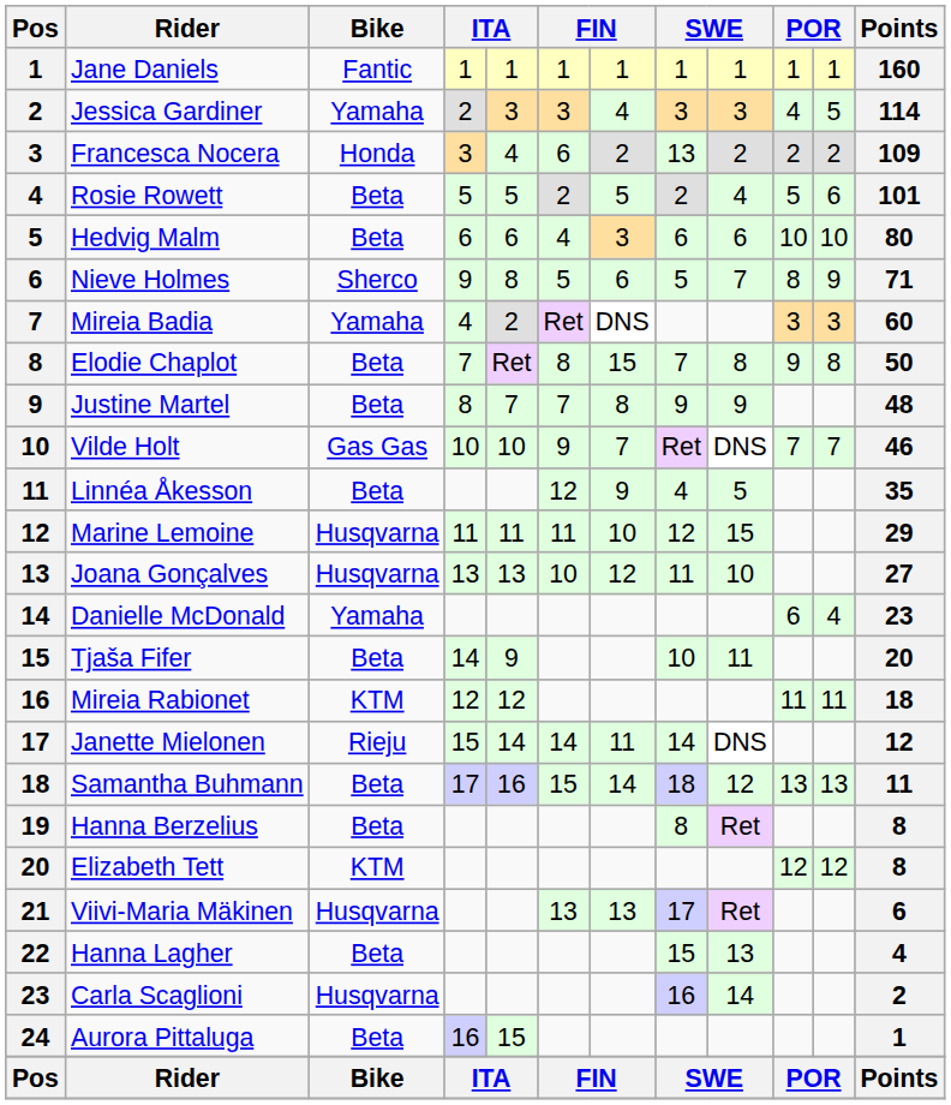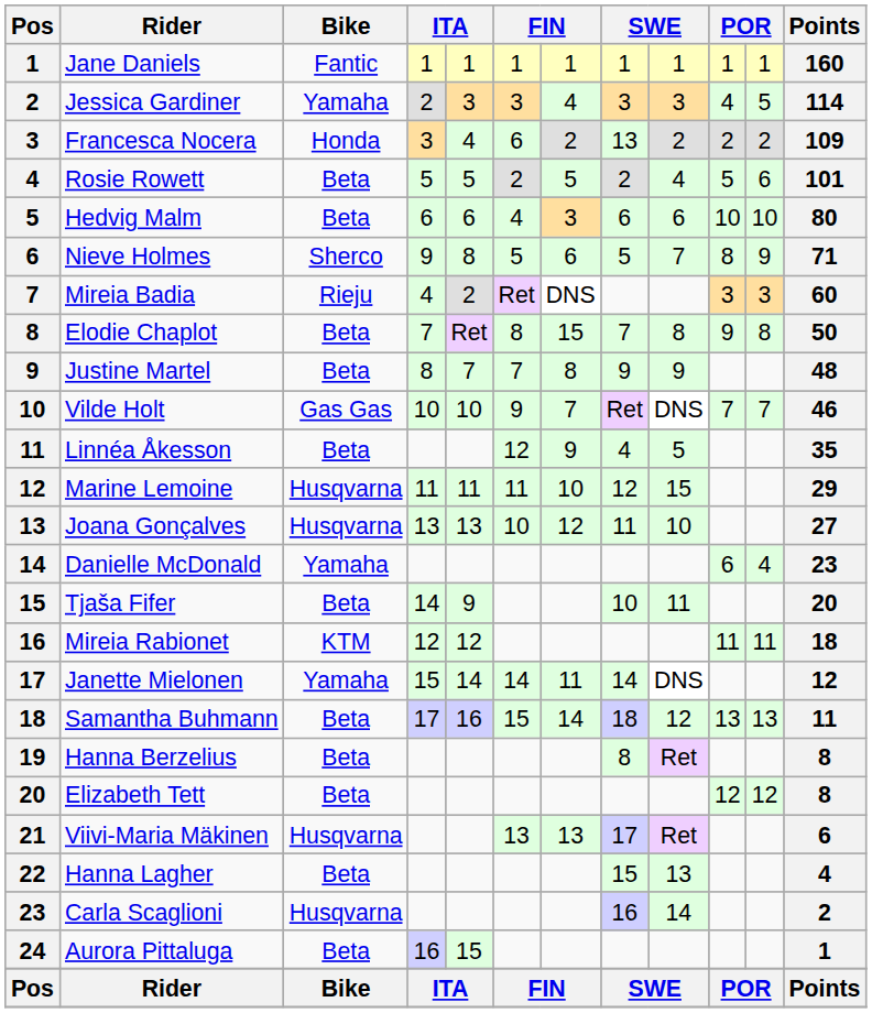Mireia Badia | Bike: Yamaha -> Rieju
Janette Mielonen | Bike: Rieju -> Yamaha
Elizabeth Tett | Bike: KTM -> Beta
